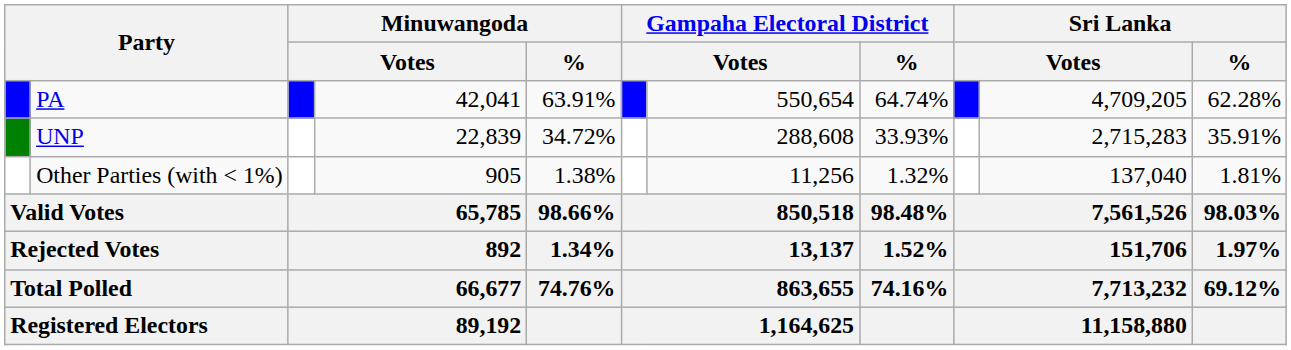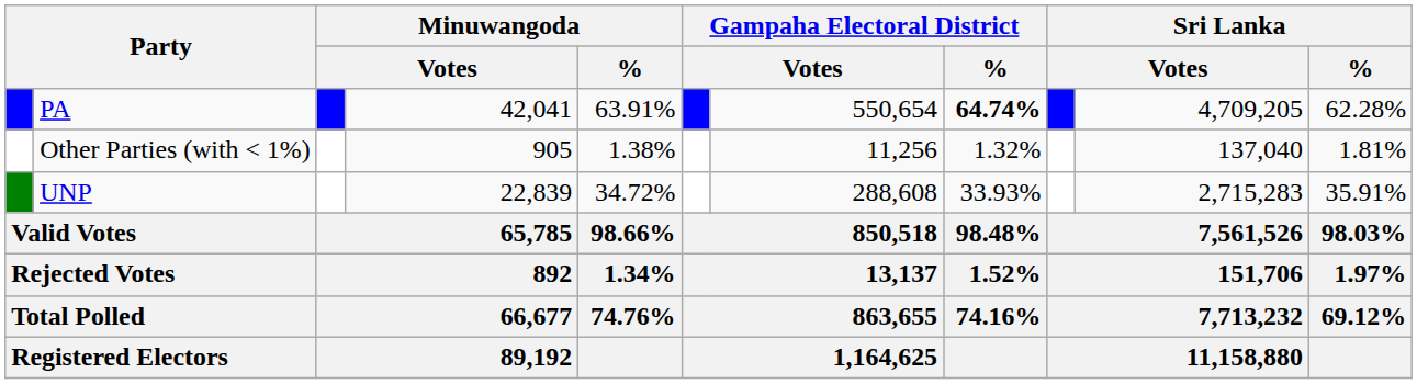PA | Gampaha Electoral District / %: normal -> bold
rows swapped: UNP <-> Other Parties (with < 1%)
